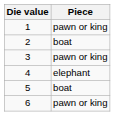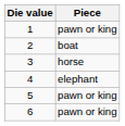3 | Piece: pawn or king -> horse
5 | Piece: boat -> pawn or king
